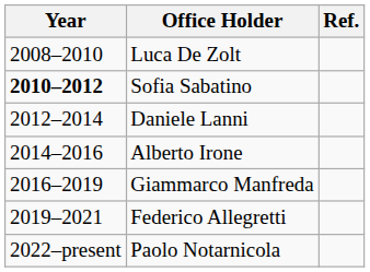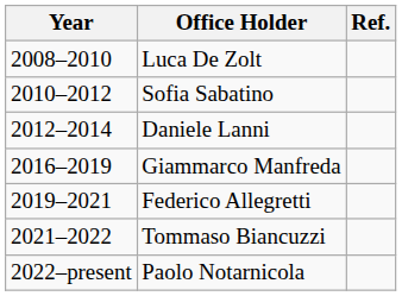Sofia Sabatino | Year: bold -> normal
- row: 2014–2016 | Alberto Irone
+ row: 2021–2022 | Tommaso Biancuzzi
